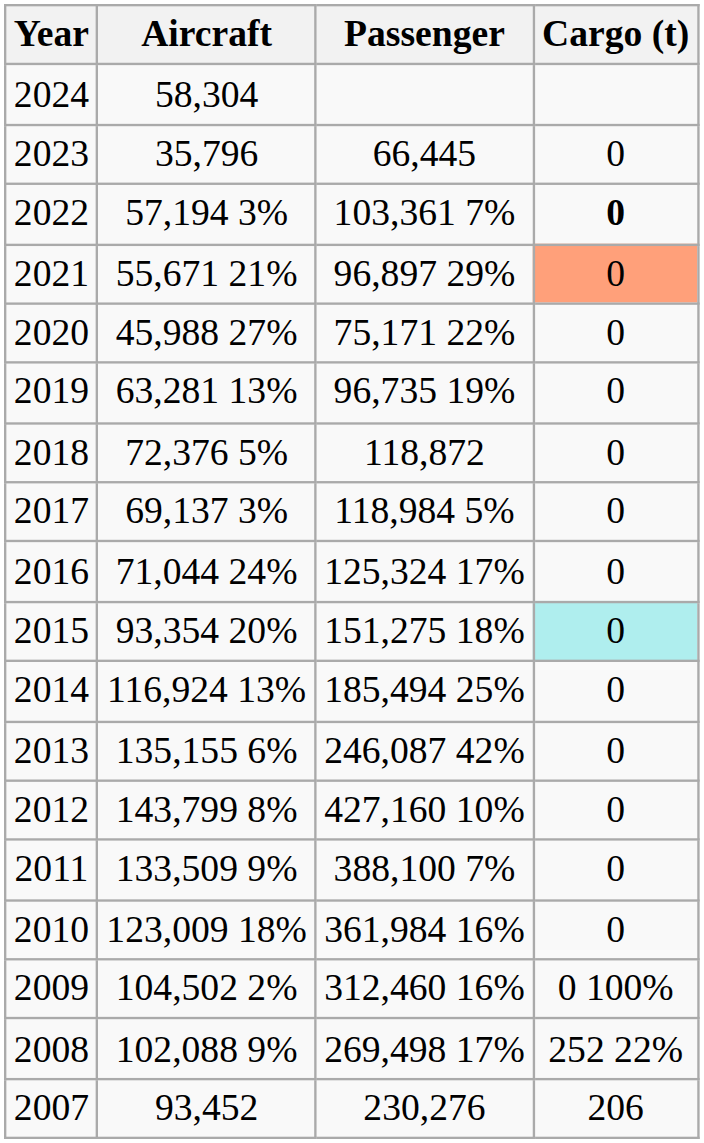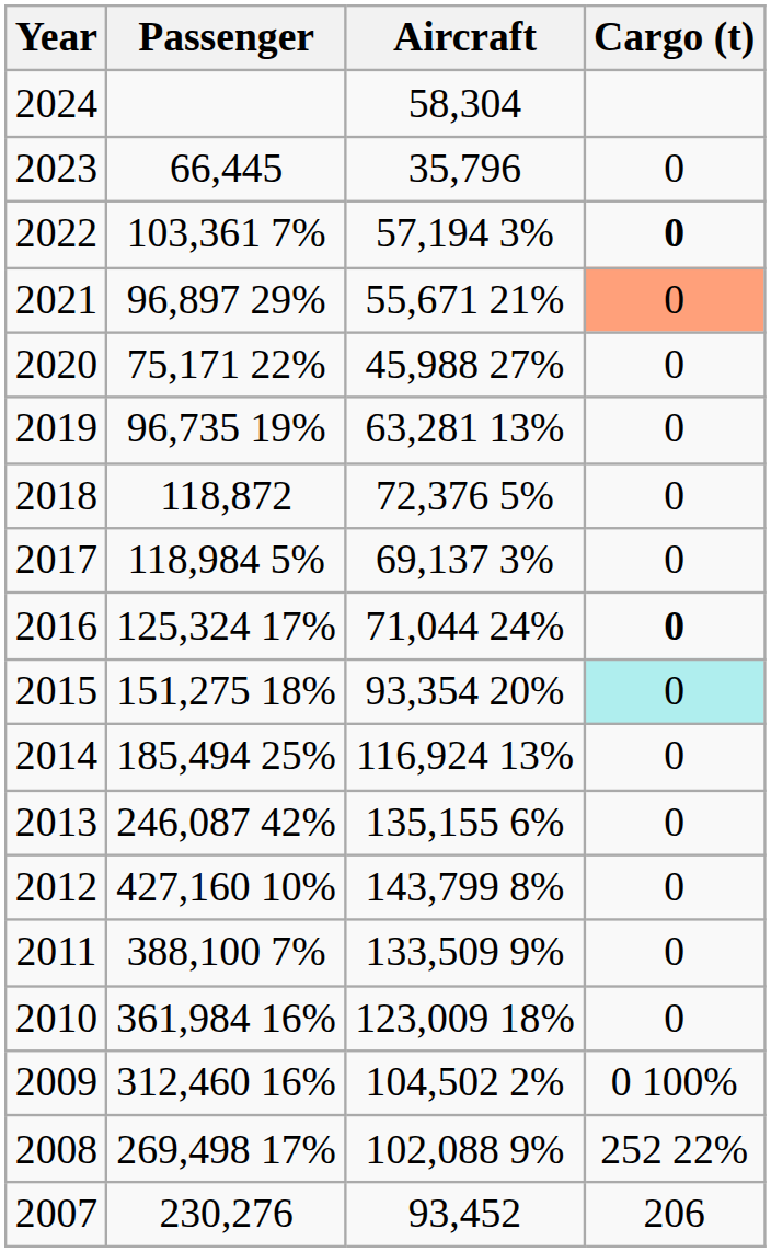columns swapped: Passenger <-> Aircraft
2016 | Cargo (t): normal -> bold
